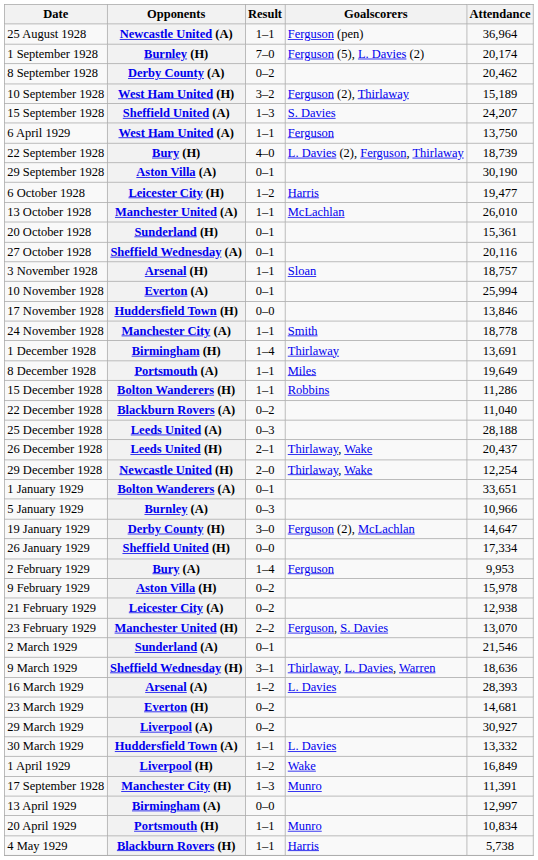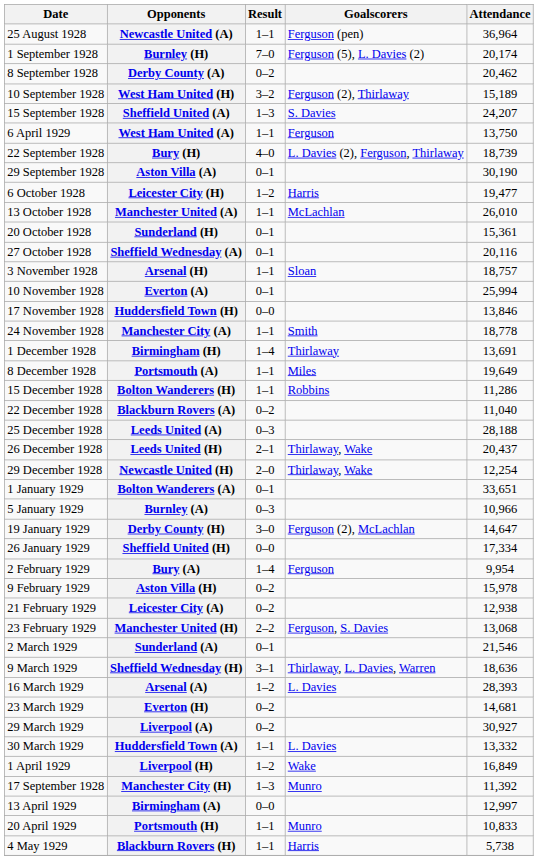Bury (A) | Attendance: 9,953 -> 9,954
Manchester United (H) | Attendance: 13,070 -> 13,068
Manchester City (H) | Attendance: 11,391 -> 11,392
Portsmouth (H) | Attendance: 10,834 -> 10,833
